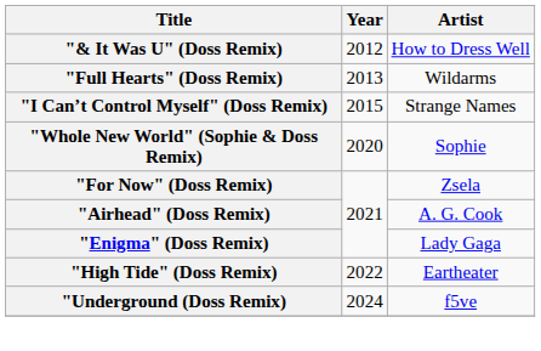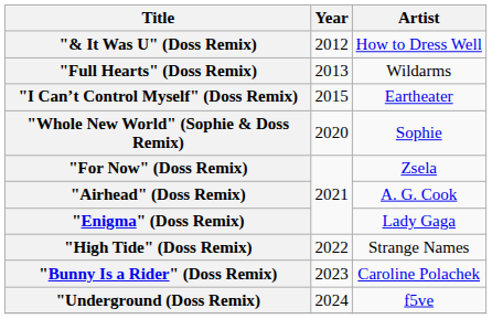"I Can’t Control Myself" (Doss Remix) | Artist: Strange Names -> Eartheater
"High Tide" (Doss Remix) | Artist: Eartheater -> Strange Names
+ row: "Bunny Is a Rider" (Doss Remix) | 2023 | Caroline Polachek
